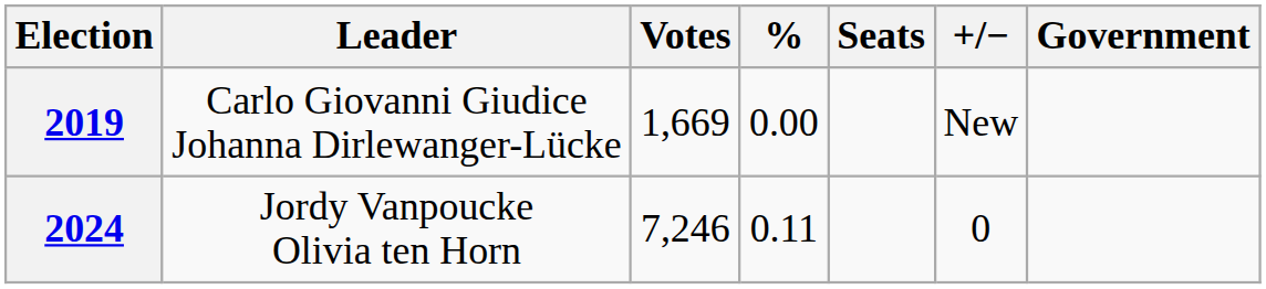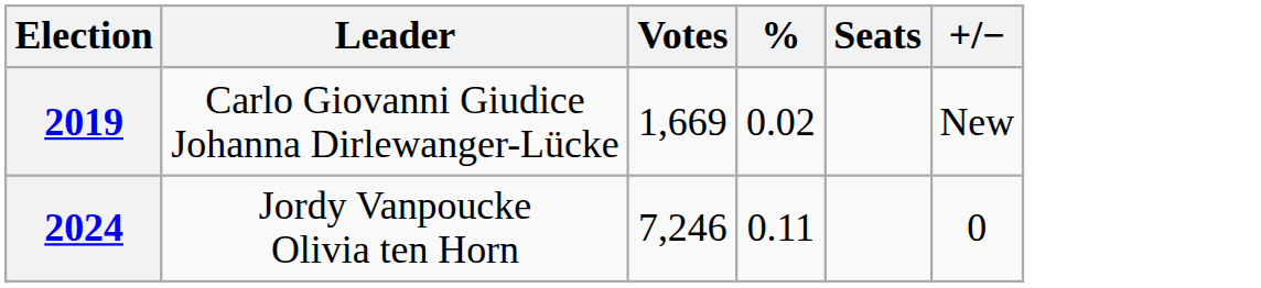- column: Government
2019 | %: 0.00 -> 0.02
